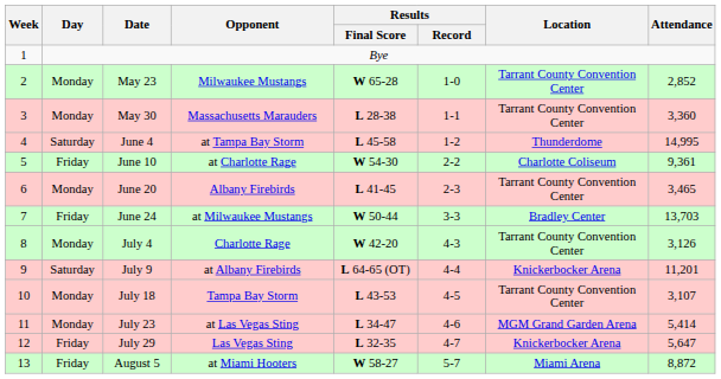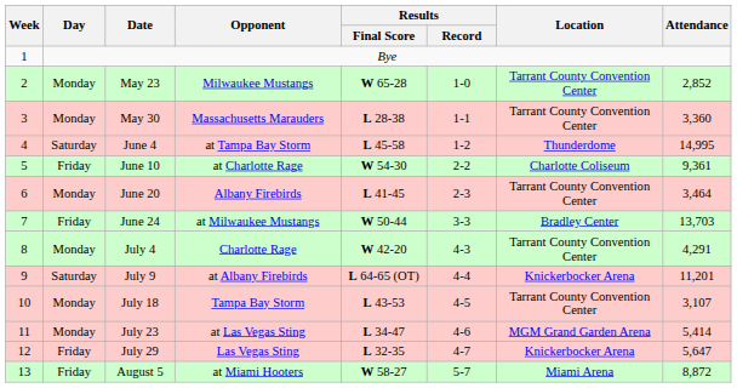June 20 | Attendance: 3,465 -> 3,464
July 4 | Attendance: 3,126 -> 4,291
